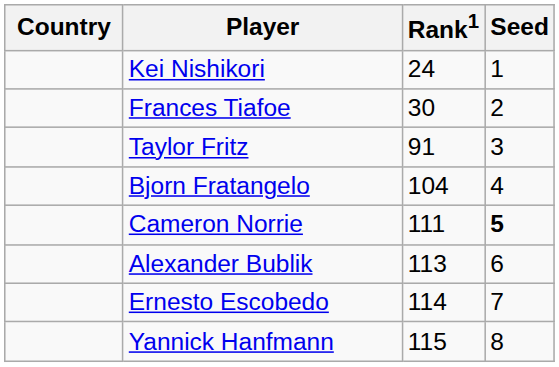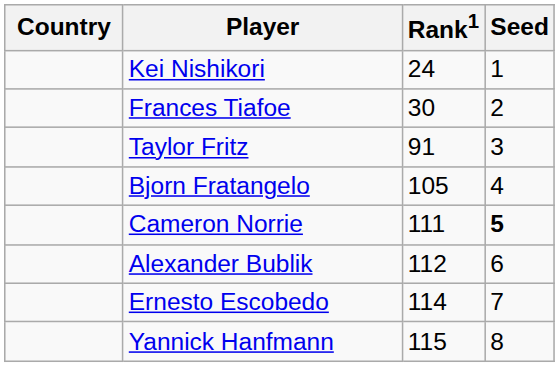Bjorn Fratangelo | Rank1: 104 -> 105
Alexander Bublik | Rank1: 113 -> 112
